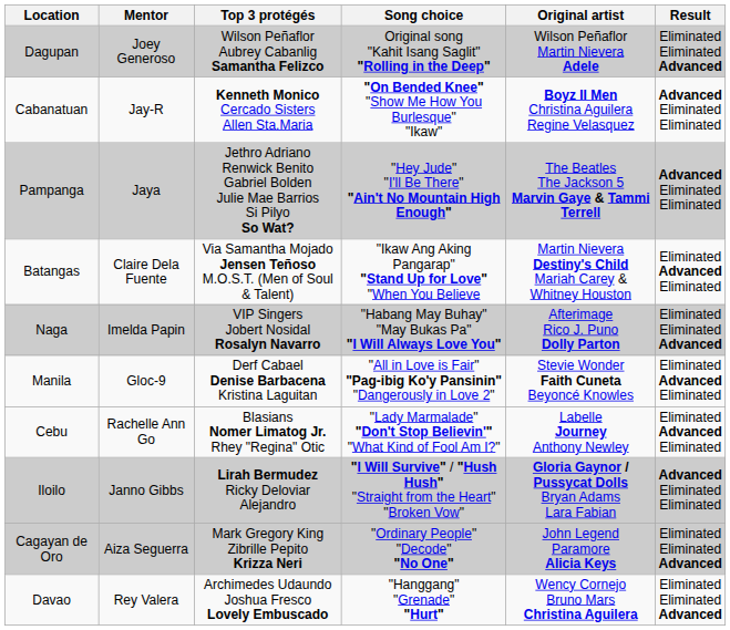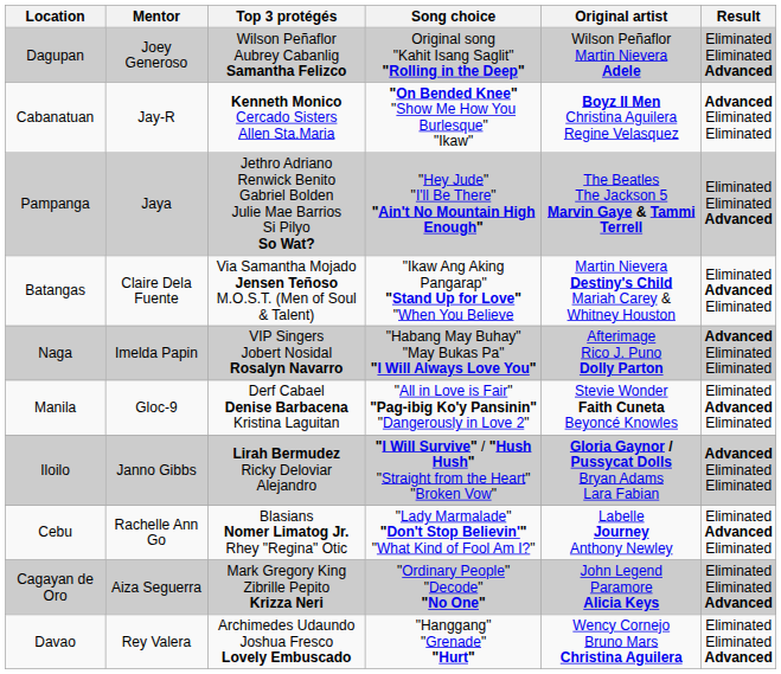Pampanga | Result: Advanced Eliminated Eliminated -> Eliminated Eliminated Advanced
Naga | Result: Eliminated Eliminated Advanced -> Advanced Eliminated Eliminated
rows swapped: Iloilo <-> Cebu
